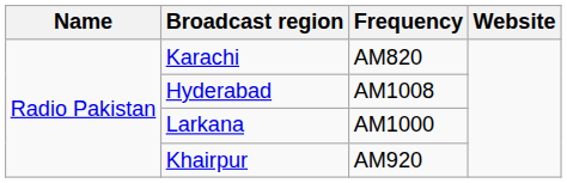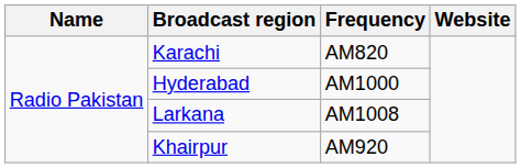Hyderabad | Frequency: AM1008 -> AM1000
Larkana | Frequency: AM1000 -> AM1008
